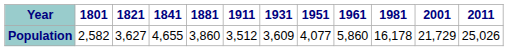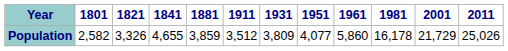Population | 1821: 3,627 -> 3,326
Population | 1881: 3,860 -> 3,859
Population | 1931: 3,609 -> 3,809
